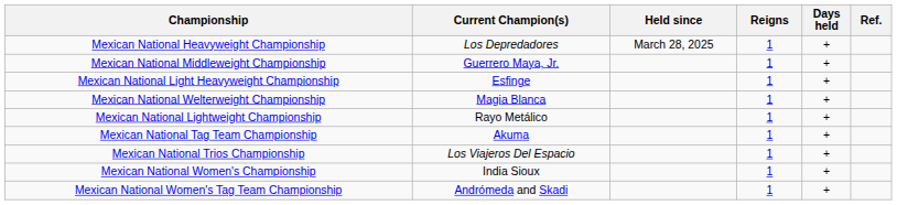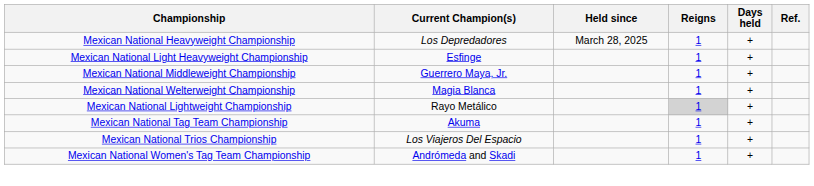rows swapped: Mexican National Light Heavyweight Championship <-> Mexican National Middleweight Championship
Mexican National Lightweight Championship | Reigns: no background -> lightgrey background
- row: Mexican National Women's Championship | India Sioux | 1 | +
